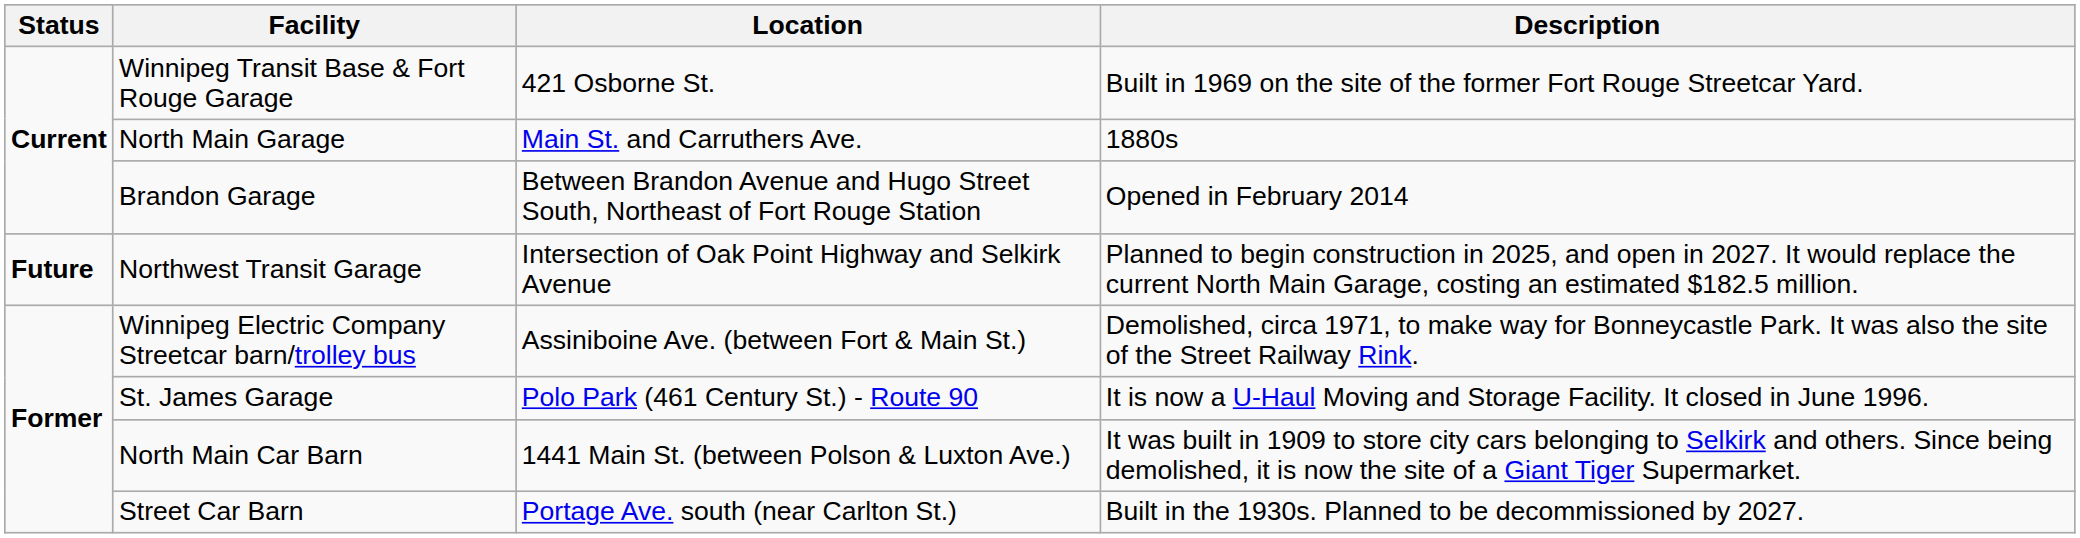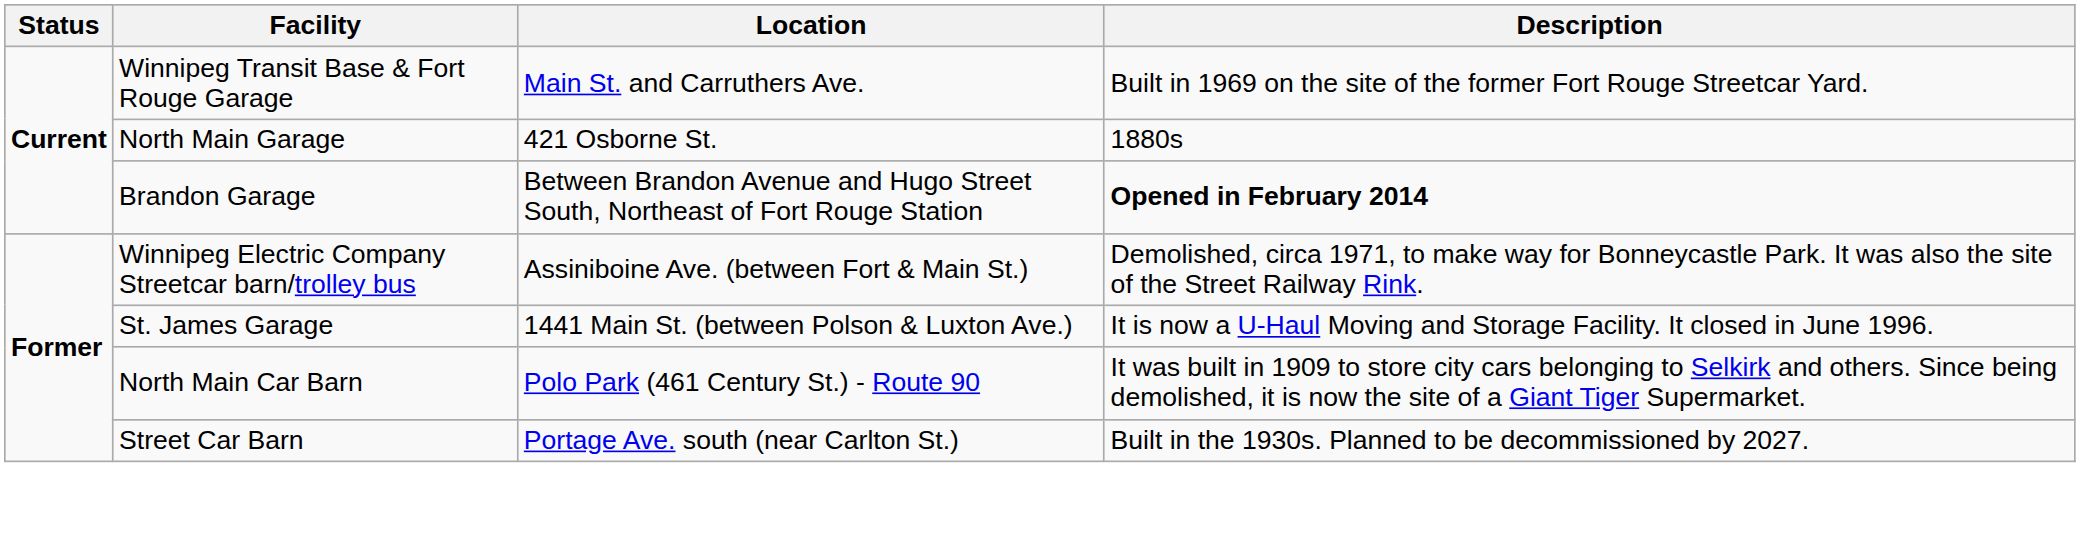Winnipeg Transit Base & Fort Rouge Garage | Location: 421 Osborne St. -> Main St. and Carruthers Ave.
North Main Garage | Location: Main St. and Carruthers Ave. -> 421 Osborne St.
Brandon Garage | Description: normal -> bold
- row: Future | Northwest Transit Garage | Intersection of Oak Point Highway and Selkirk Avenue | Planned to begin construction in 2025, and open in 2027. It would replace the current North Main Garage, costing an estimated $182.5 million.
St. James Garage | Location: Polo Park (461 Century St.) - Route 90 -> 1441 Main St. (between Polson & Luxton Ave.)
North Main Car Barn | Location: 1441 Main St. (between Polson & Luxton Ave.) -> Polo Park (461 Century St.) - Route 90
